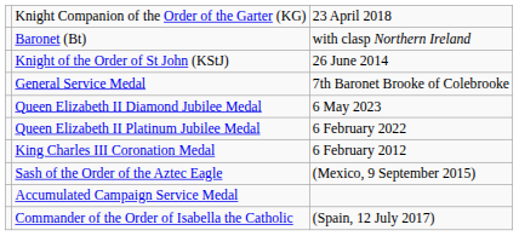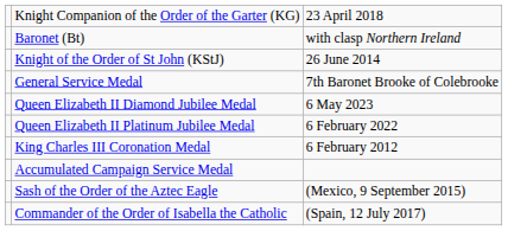rows swapped: Accumulated Campaign Service Medal <-> Sash of the Order of the Aztec Eagle
